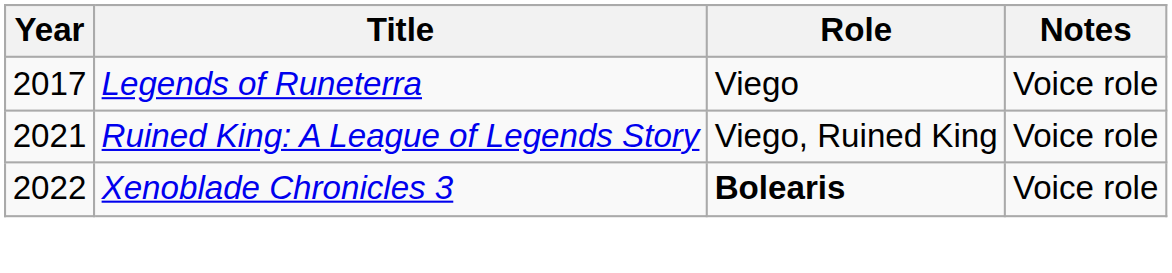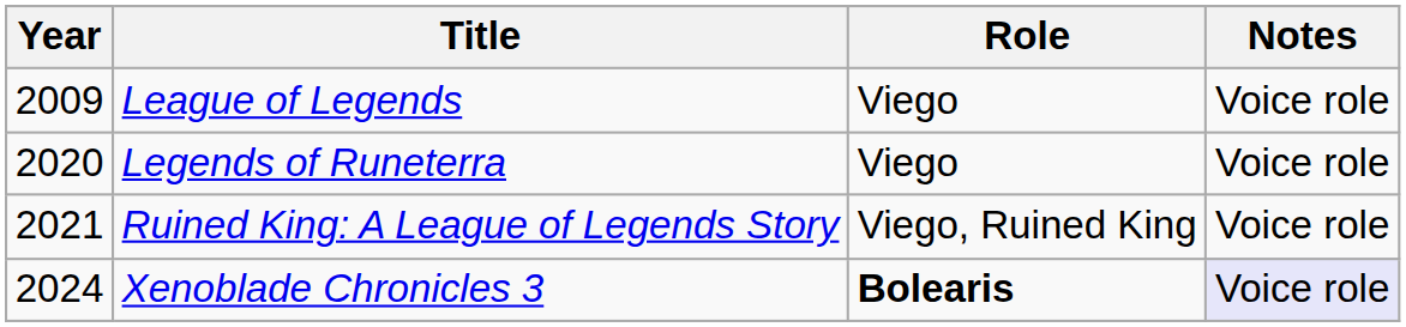+ row: 2009 | League of Legends | Viego | Voice role
Legends of Runeterra | Year: 2017 -> 2020
Xenoblade Chronicles 3 | Year: 2022 -> 2024
Xenoblade Chronicles 3 | Notes: no background -> lavender background
